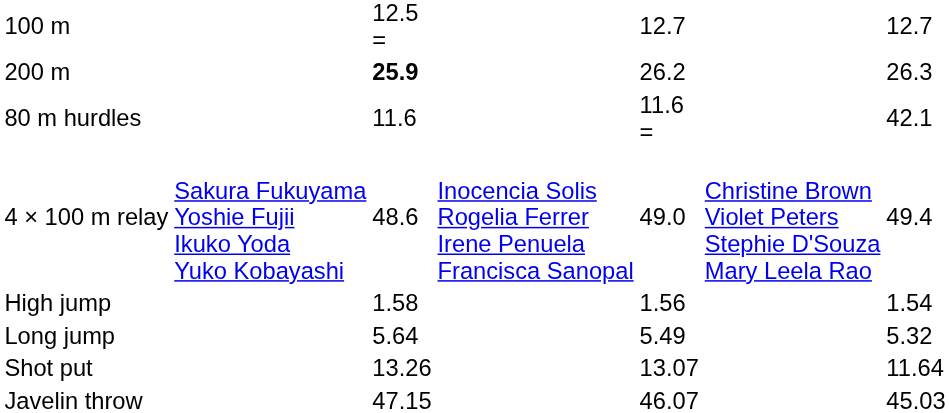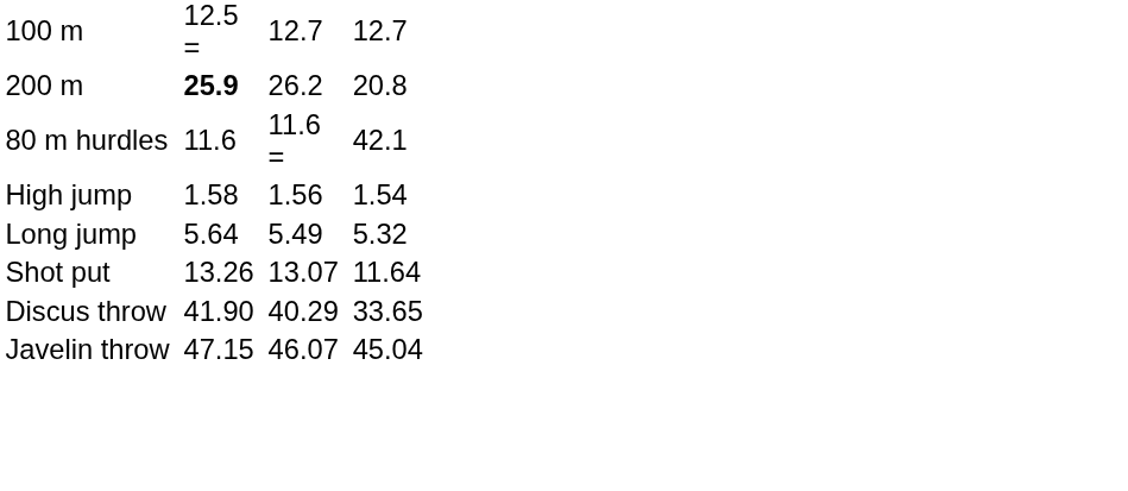200 m | column 7: 26.3 -> 20.8
- row: 4 × 100 m relay | Sakura Fukuyama Yoshie Fujii Ikuko Yoda Yuko Kobayashi | 48.6 | Inocencia Solis Rogelia Ferrer Irene Penuela Francisca Sanopal | 49.0 | Christine Brown Violet Peters Stephie D'Souza Mary Leela Rao | 49.4
+ row: Discus throw | 41.90 | 40.29 | 33.65
Javelin throw | column 7: 45.03 -> 45.04
